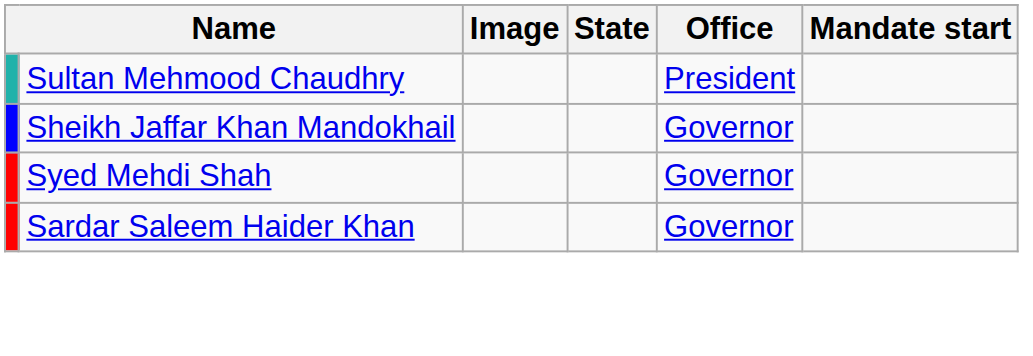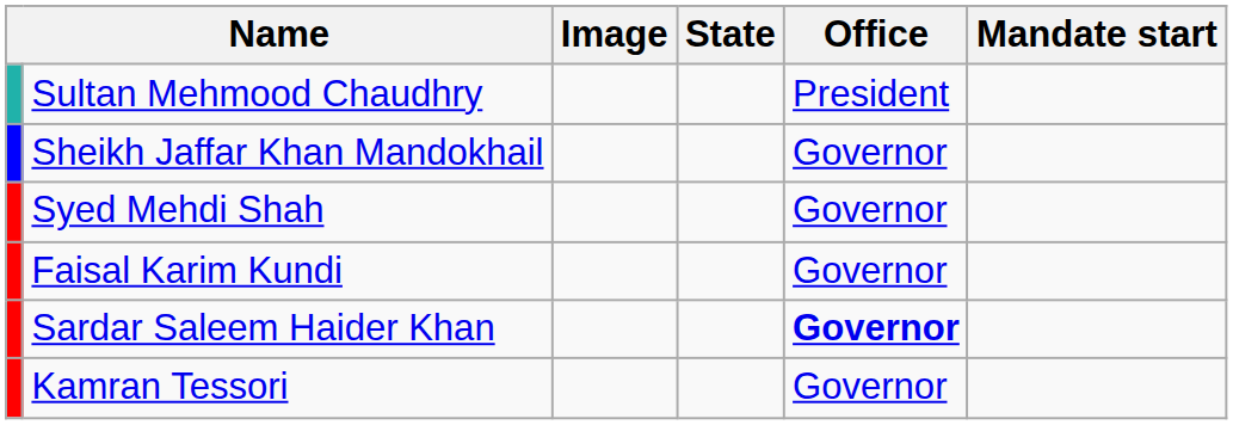+ row: Faisal Karim Kundi | Governor
Sardar Saleem Haider Khan | Office: normal -> bold
+ row: Kamran Tessori | Governor
